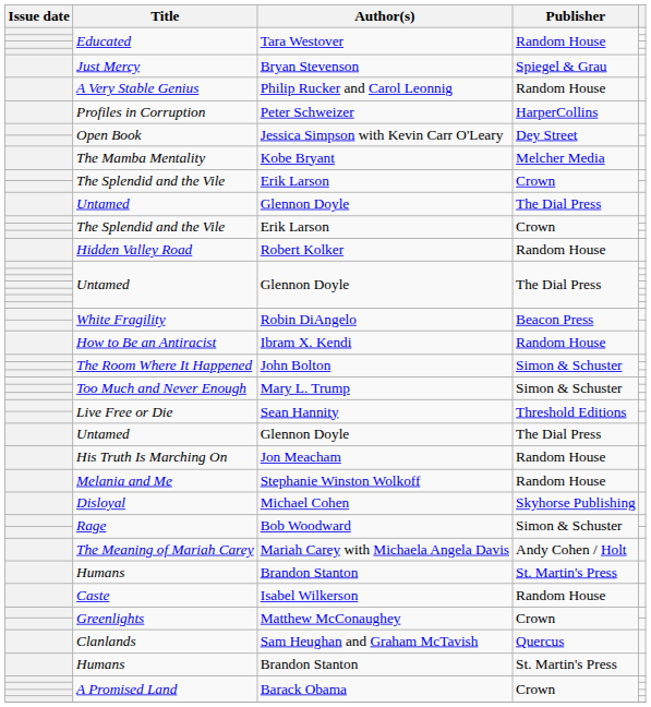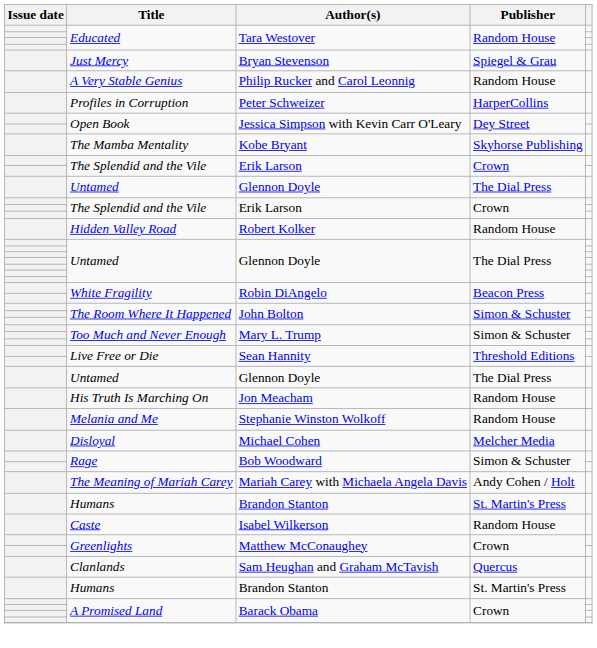The Mamba Mentality | Publisher: Melcher Media -> Skyhorse Publishing
- row: How to Be an Antiracist | Ibram X. Kendi | Random House
Disloyal | Publisher: Skyhorse Publishing -> Melcher Media
